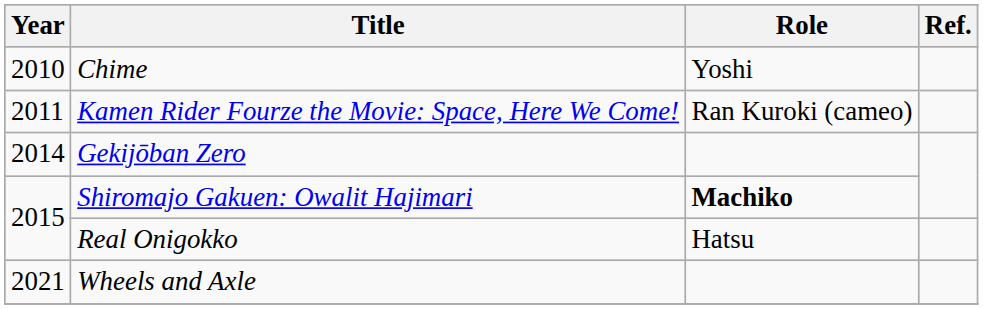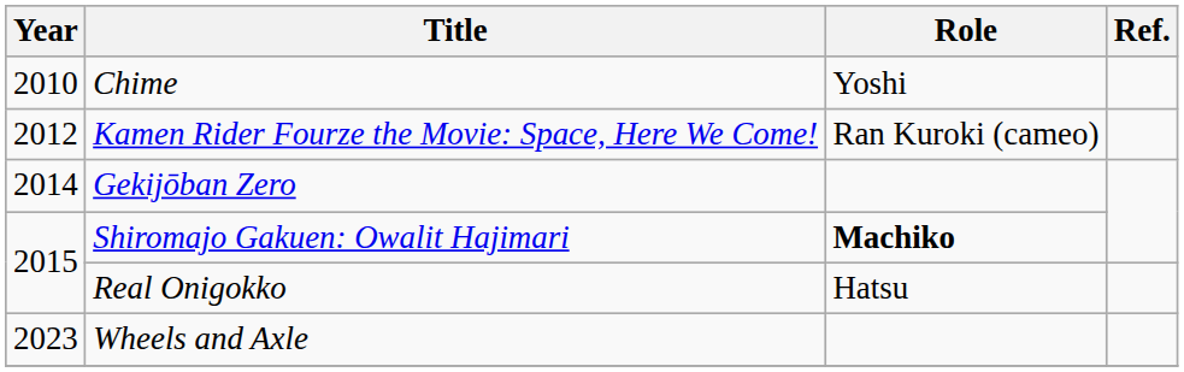Kamen Rider Fourze the Movie: Space, Here We Come! | Year: 2011 -> 2012
Wheels and Axle | Year: 2021 -> 2023
